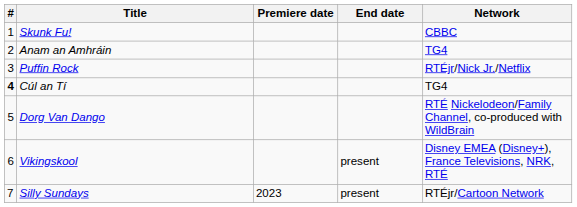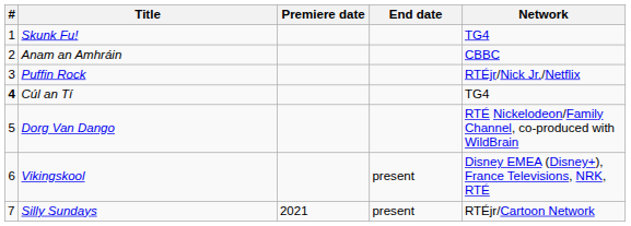Skunk Fu! | Network: CBBC -> TG4
Anam an Amhráin | Network: TG4 -> CBBC
Silly Sundays | Premiere date: 2023 -> 2021
